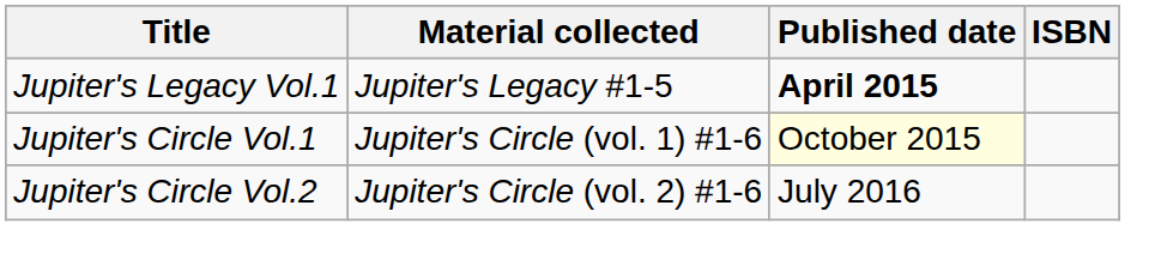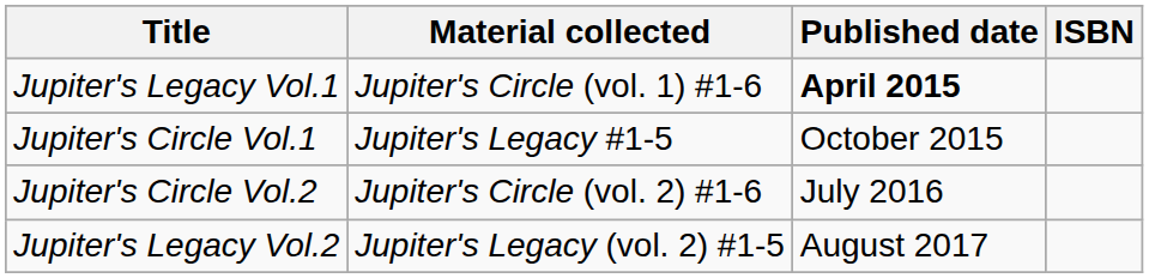Jupiter's Legacy Vol.1 | Material collected: Jupiter's Legacy #1-5 -> Jupiter's Circle (vol. 1) #1-6
Jupiter's Circle Vol.1 | Material collected: Jupiter's Circle (vol. 1) #1-6 -> Jupiter's Legacy #1-5
Jupiter's Circle Vol.1 | Published date: lightyellow background -> no background
+ row: Jupiter's Legacy Vol.2 | Jupiter's Legacy (vol. 2) #1-5 | August 2017
